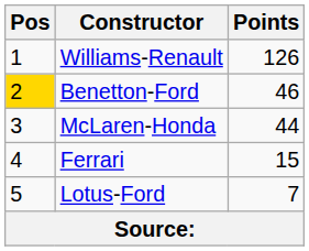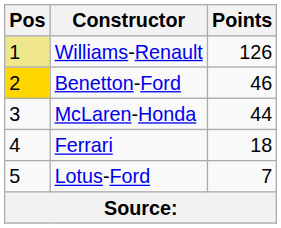Williams-Renault | Pos: no background -> khaki background
Ferrari | Points: 15 -> 18
